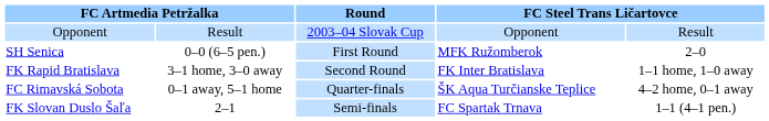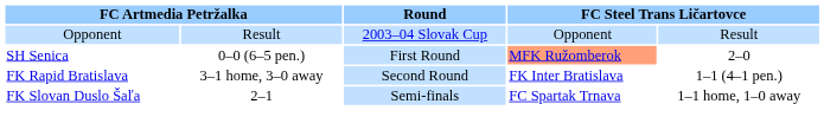SH Senica | column 4: no background -> lightsalmon background
FK Rapid Bratislava | column 5: 1–1 home, 1–0 away -> 1–1 (4–1 pen.)
- row: FC Rimavská Sobota | 0–1 away, 5–1 home | Quarter-finals | ŠK Aqua Turčianske Teplice | 4–2 home, 0–1 away
FK Slovan Duslo Šaľa | column 5: 1–1 (4–1 pen.) -> 1–1 home, 1–0 away
